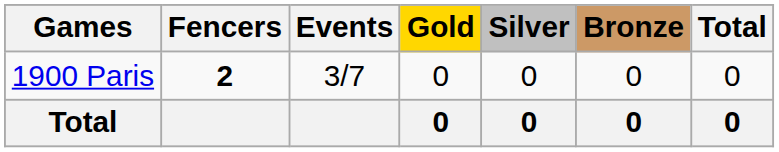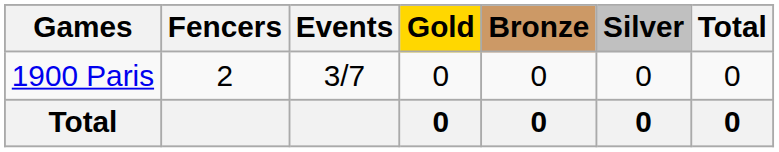columns swapped: Silver <-> Bronze
1900 Paris | Fencers: bold -> normal
